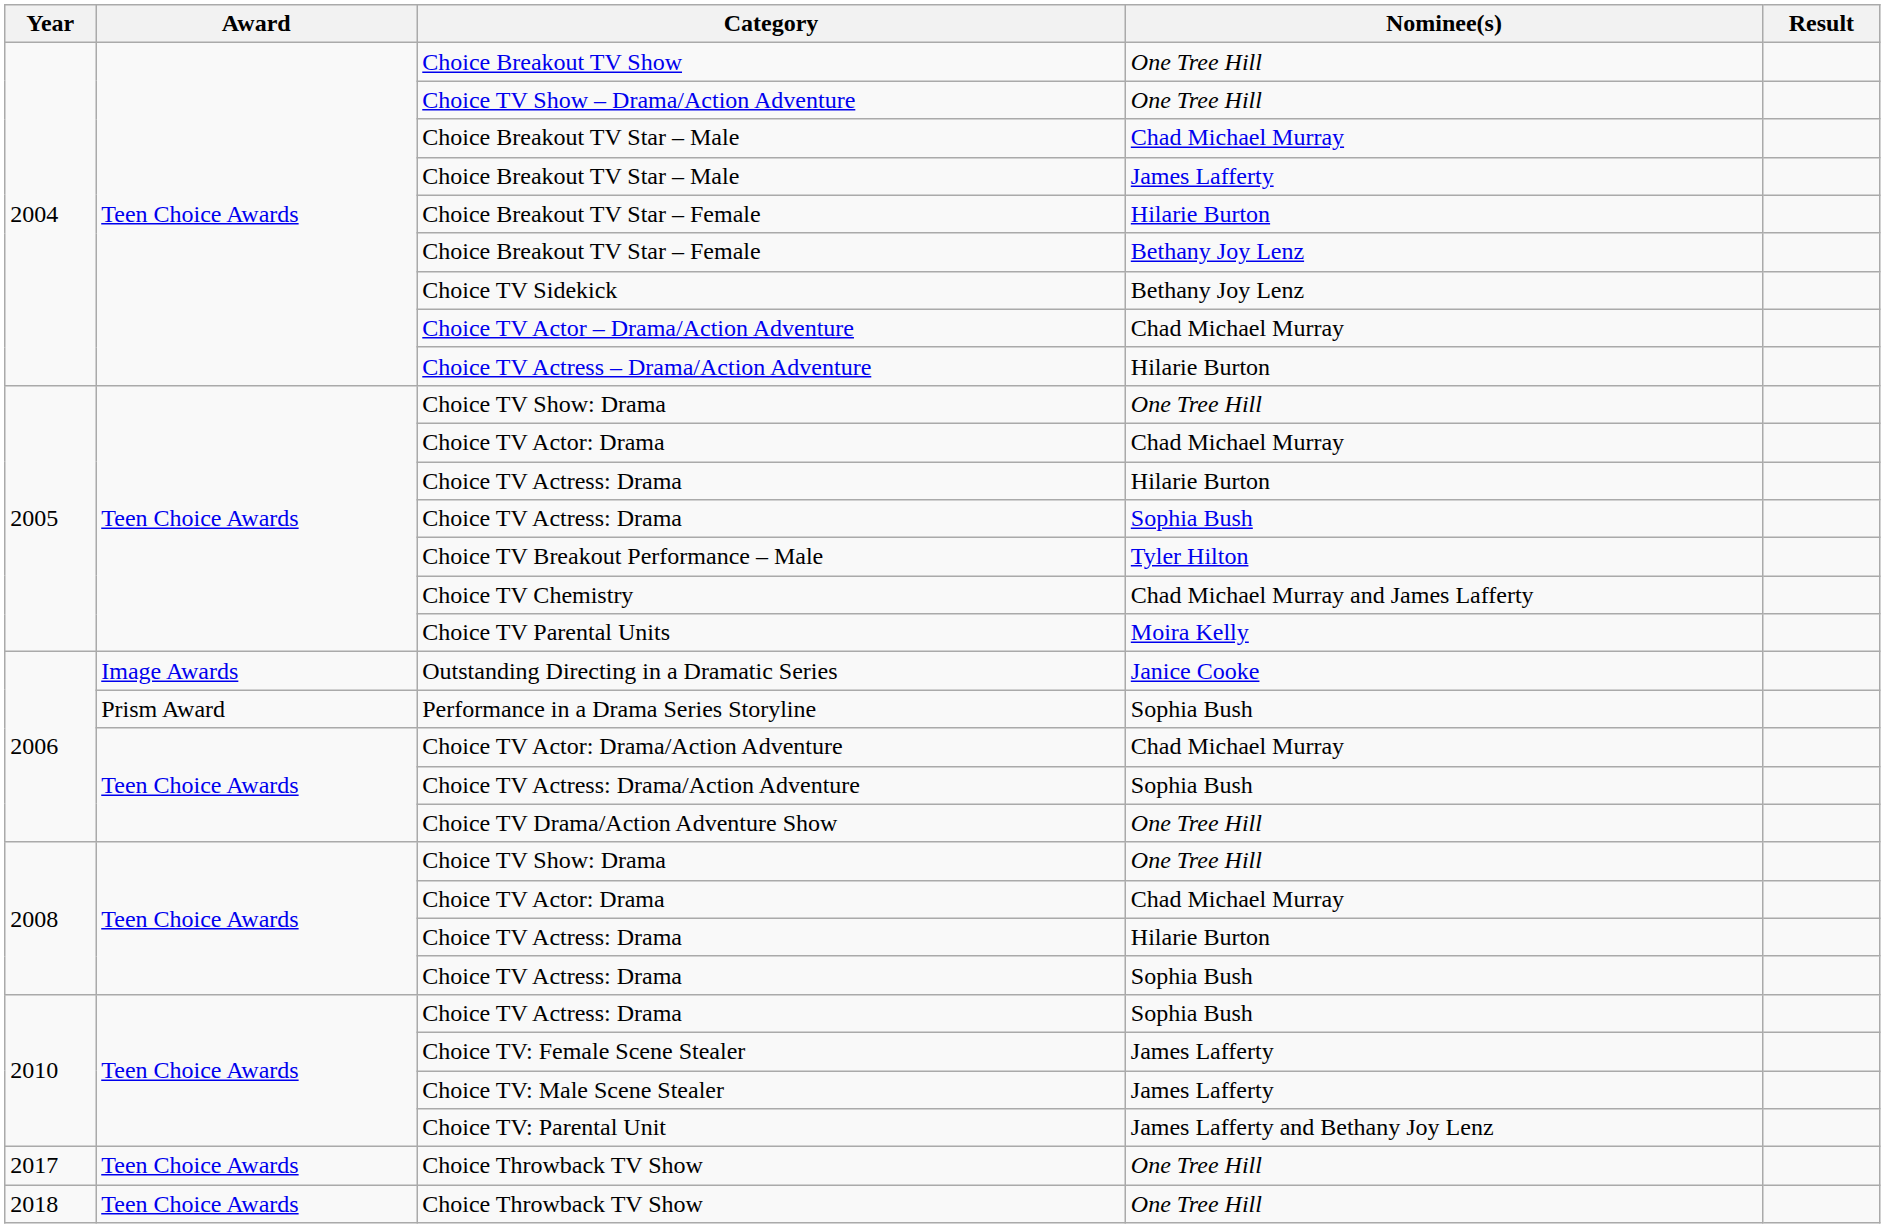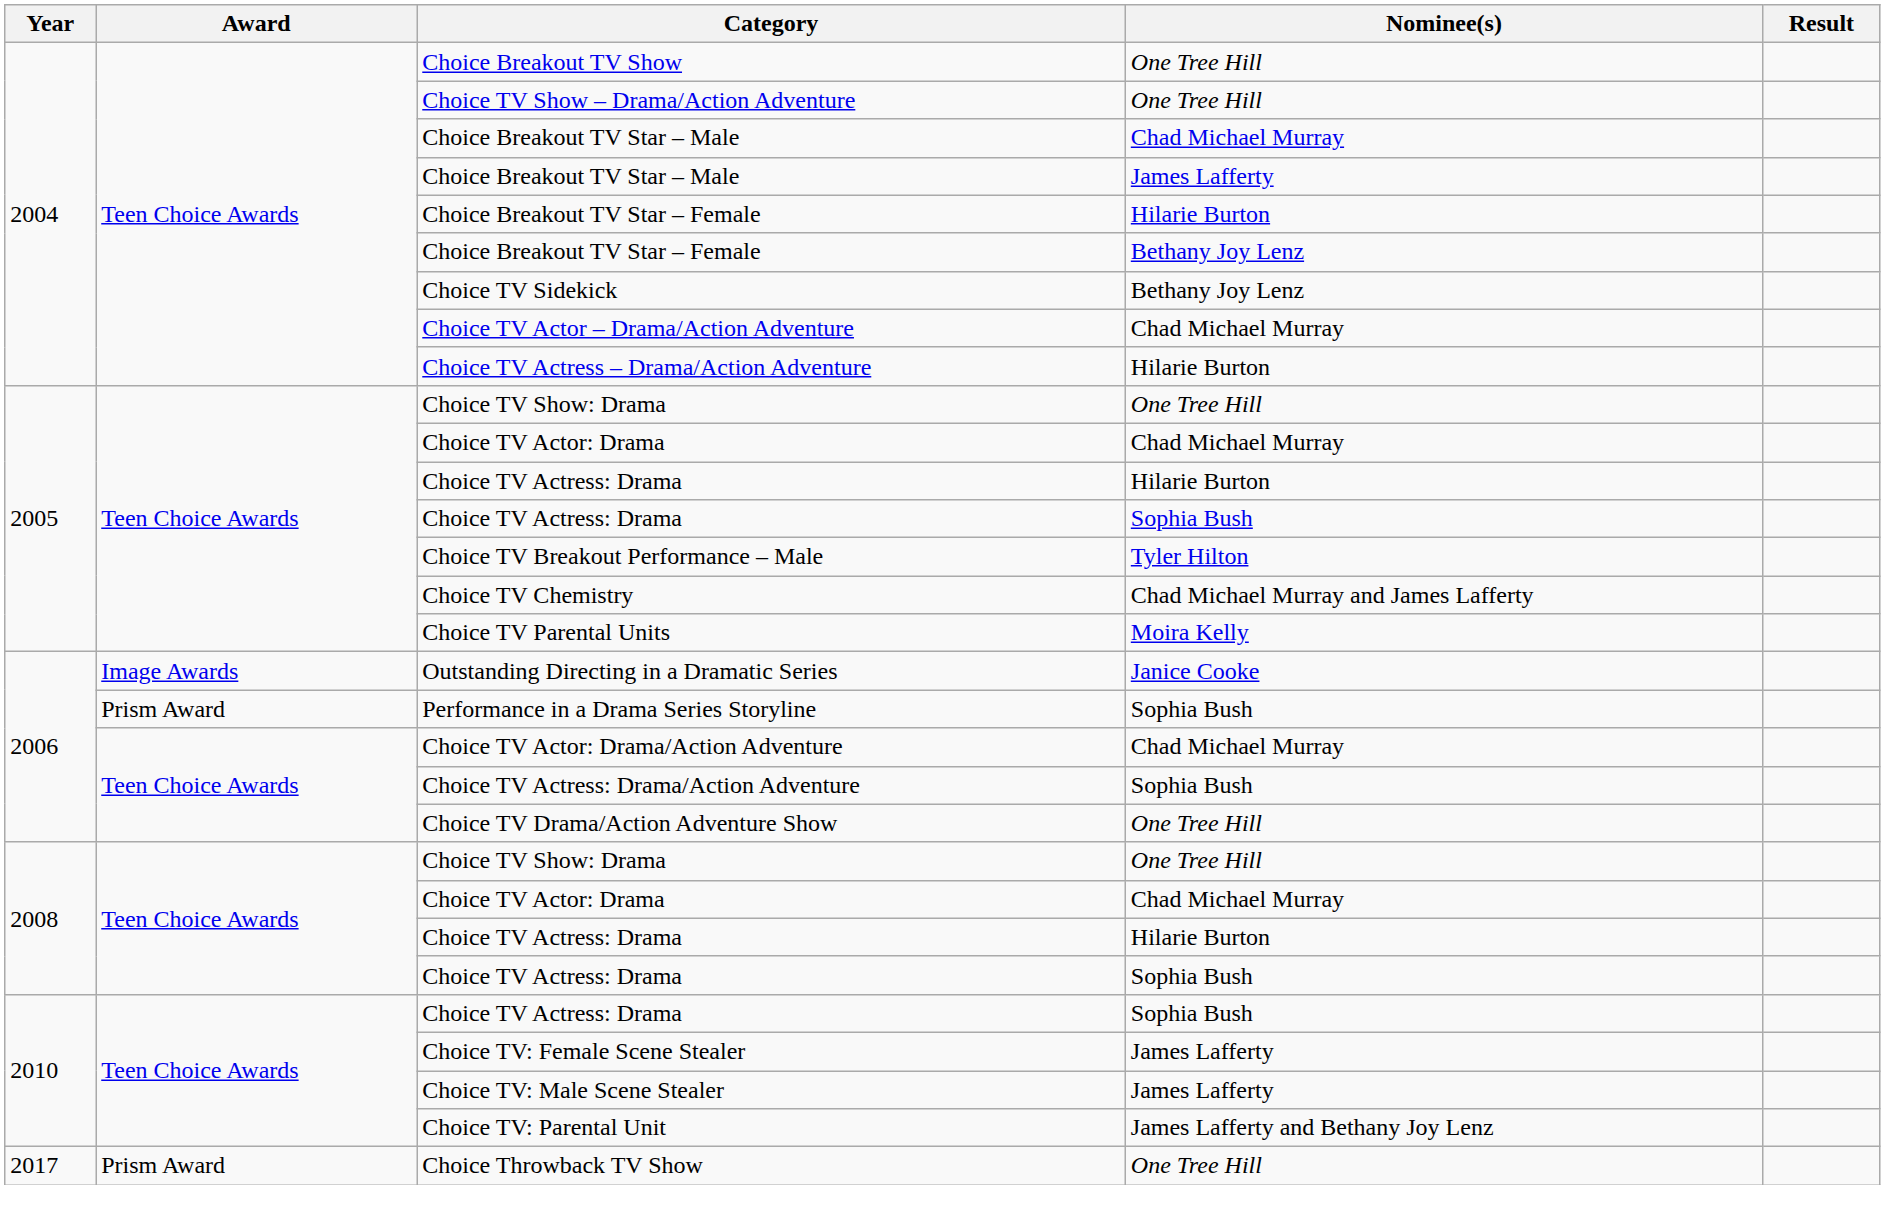2017 / Choice Throwback TV Show | Award: Teen Choice Awards -> Prism Award
- row: 2018 | Teen Choice Awards | Choice Throwback TV Show | One Tree Hill
